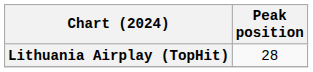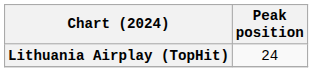Lithuania Airplay (TopHit) | Peak position: 28 -> 24
